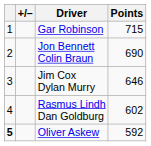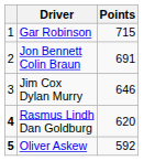- column: +/–
Jon Bennett Colin Braun | Points: 690 -> 691
Rasmus Lindh Dan Goldburg | column 1: normal -> bold
Rasmus Lindh Dan Goldburg | Points: 602 -> 620
